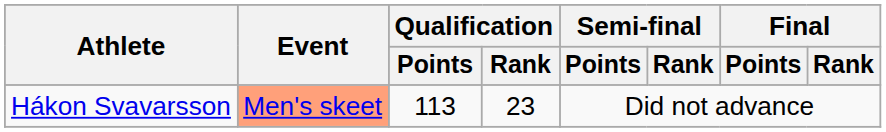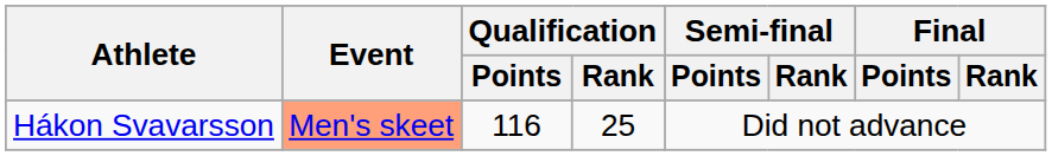Hákon Svavarsson | Qualification / Points: 113 -> 116
Hákon Svavarsson | Qualification / Rank: 23 -> 25
